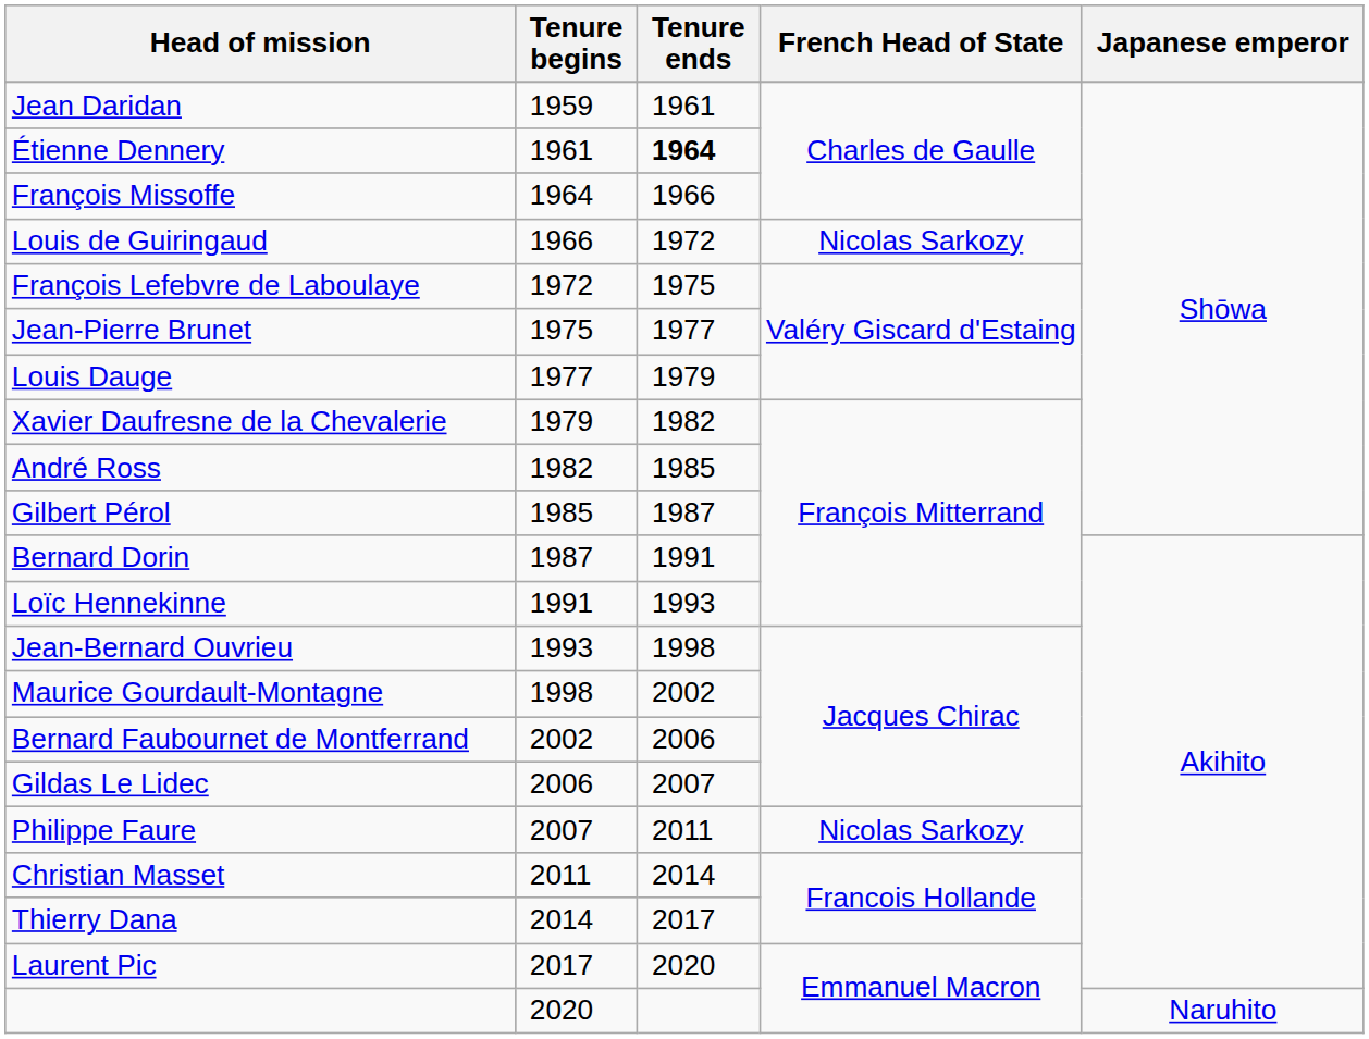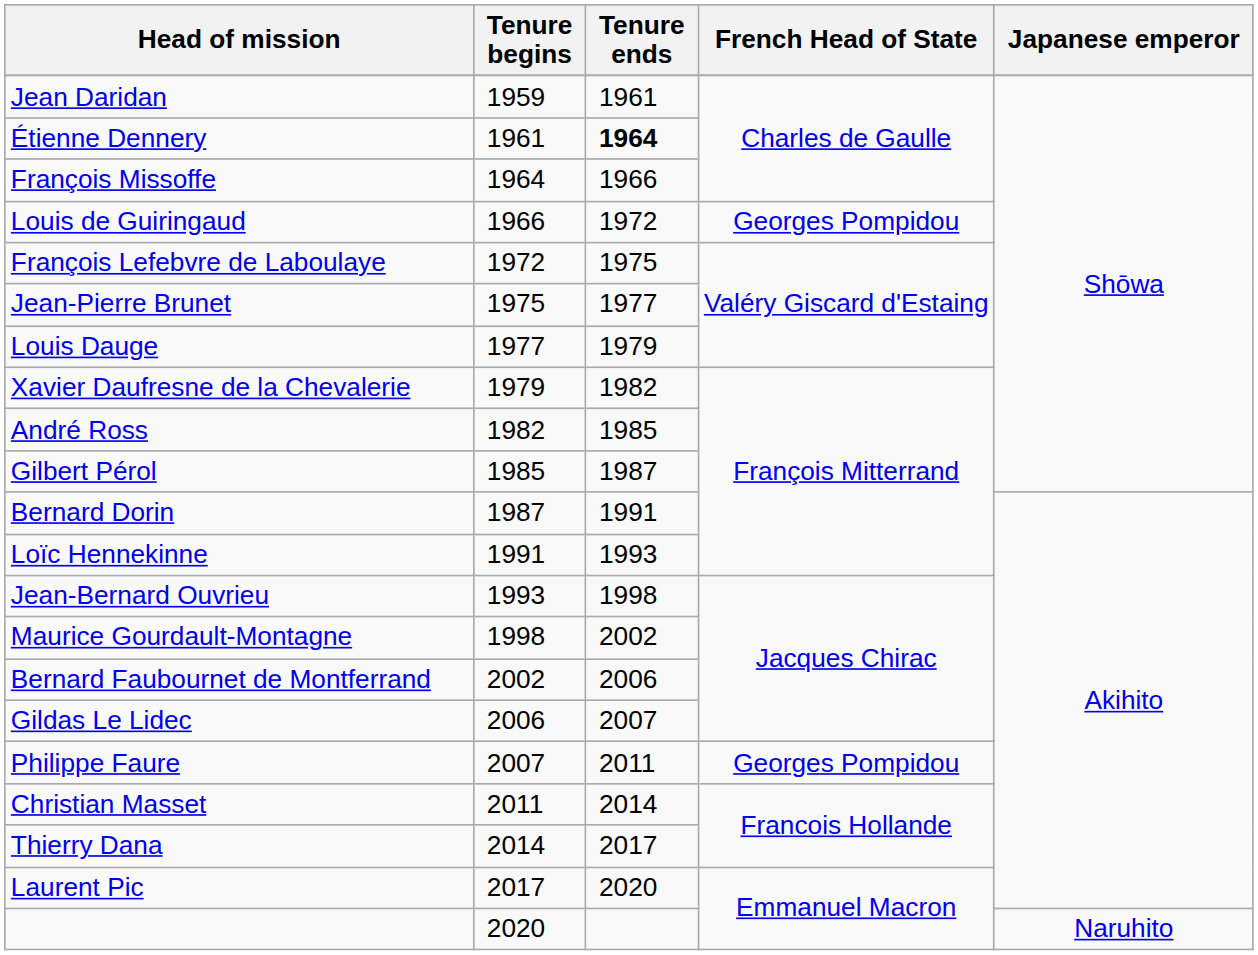Louis de Guiringaud | French Head of State: Nicolas Sarkozy -> Georges Pompidou
Philippe Faure | French Head of State: Nicolas Sarkozy -> Georges Pompidou
